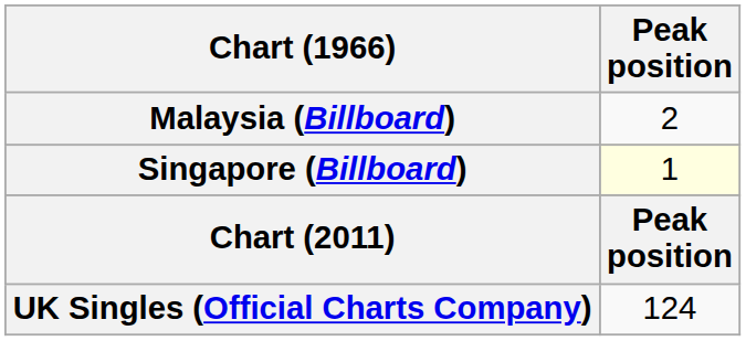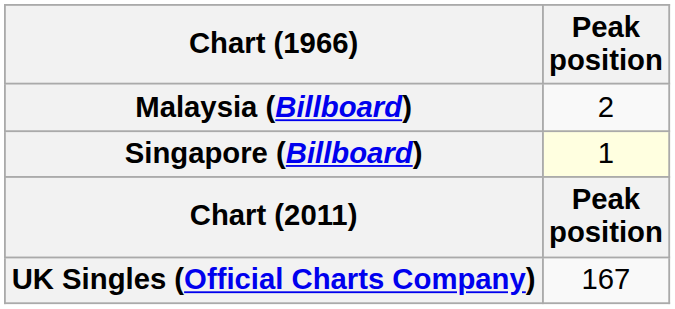UK Singles (Official Charts Company) | Peak position: 124 -> 167
